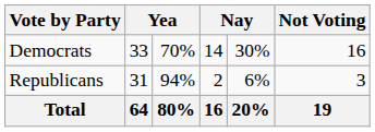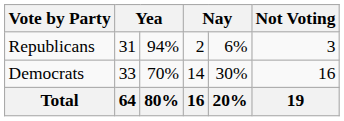rows swapped: Republicans <-> Democrats
